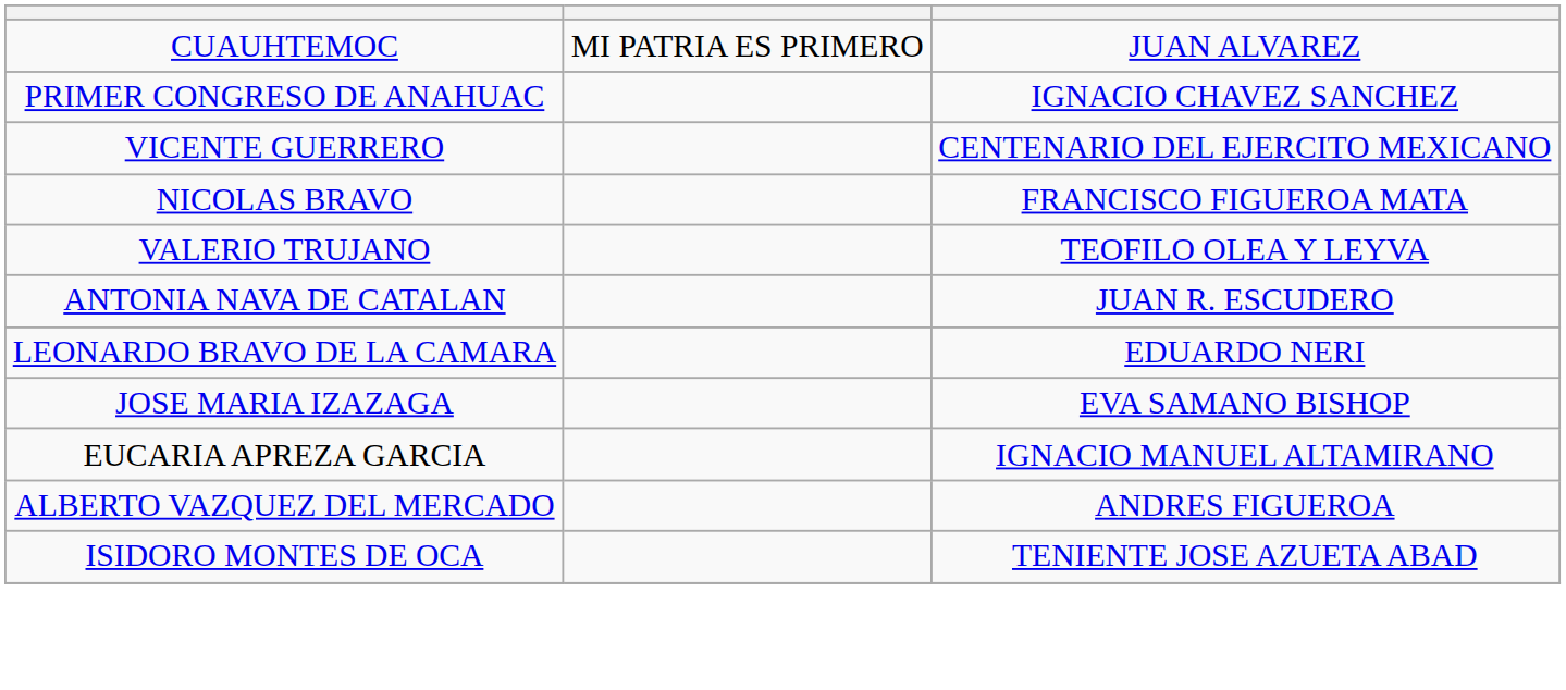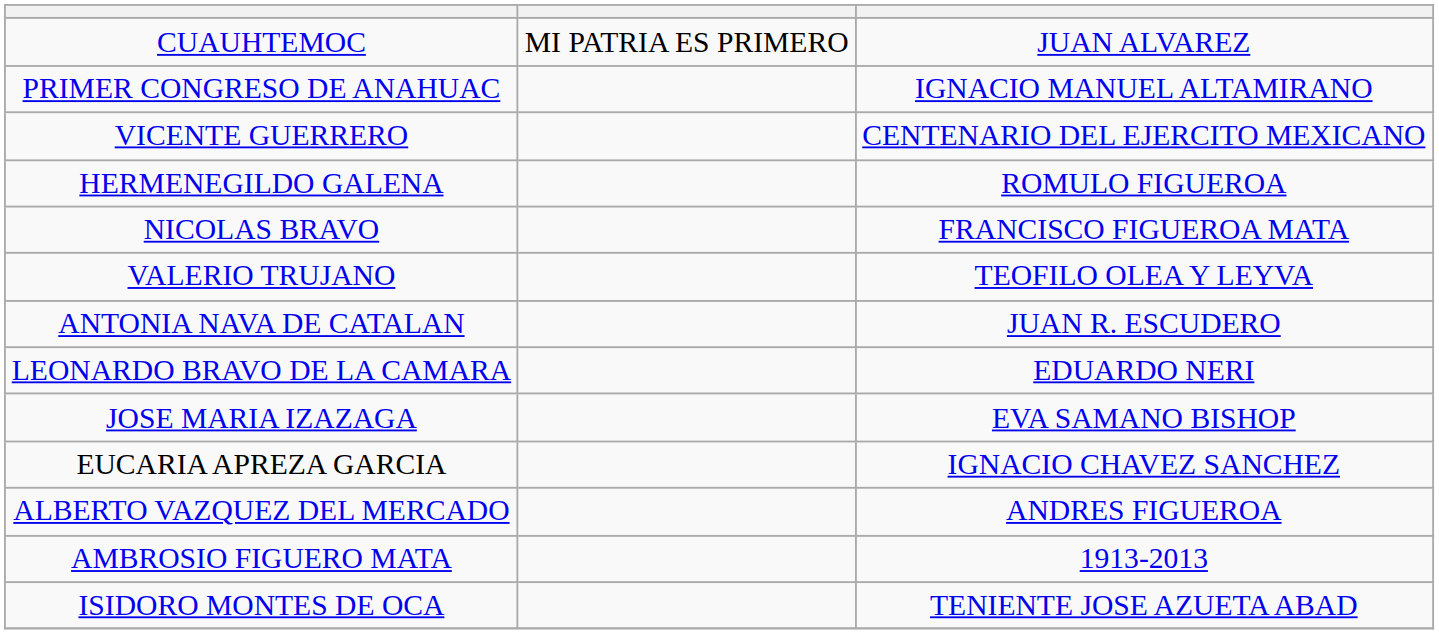PRIMER CONGRESO DE ANAHUAC | column 3: IGNACIO CHAVEZ SANCHEZ -> IGNACIO MANUEL ALTAMIRANO
+ row: HERMENEGILDO GALENA | ROMULO FIGUEROA
EUCARIA APREZA GARCIA | column 3: IGNACIO MANUEL ALTAMIRANO -> IGNACIO CHAVEZ SANCHEZ
+ row: AMBROSIO FIGUERO MATA | 1913-2013
